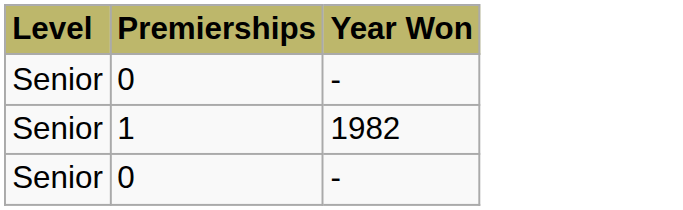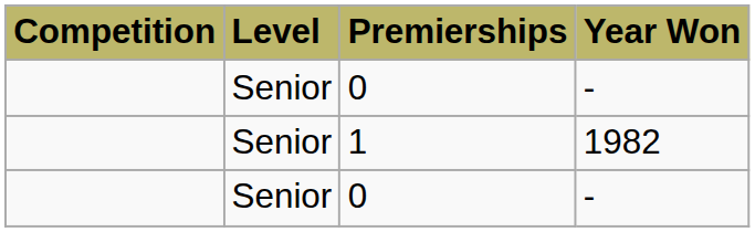+ column: Competition
